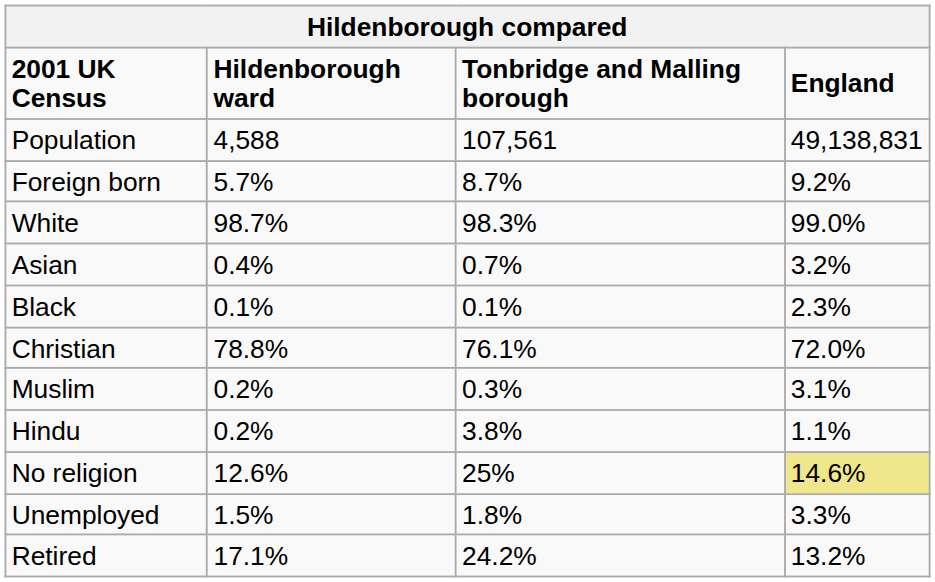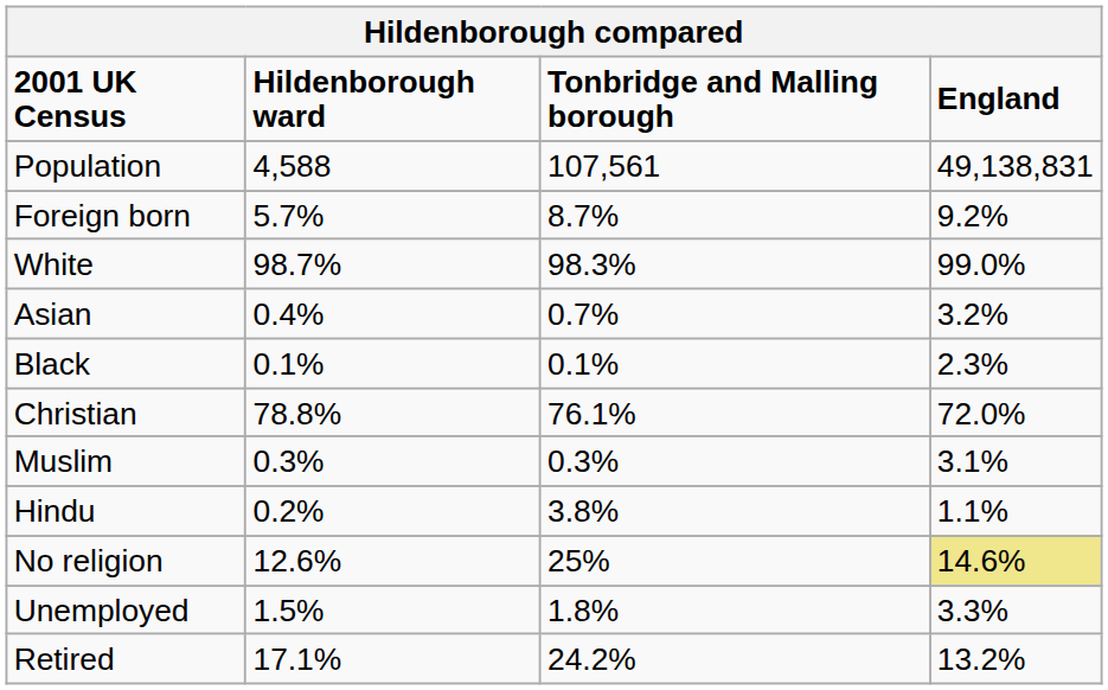Muslim | Hildenborough ward: 0.2% -> 0.3%
